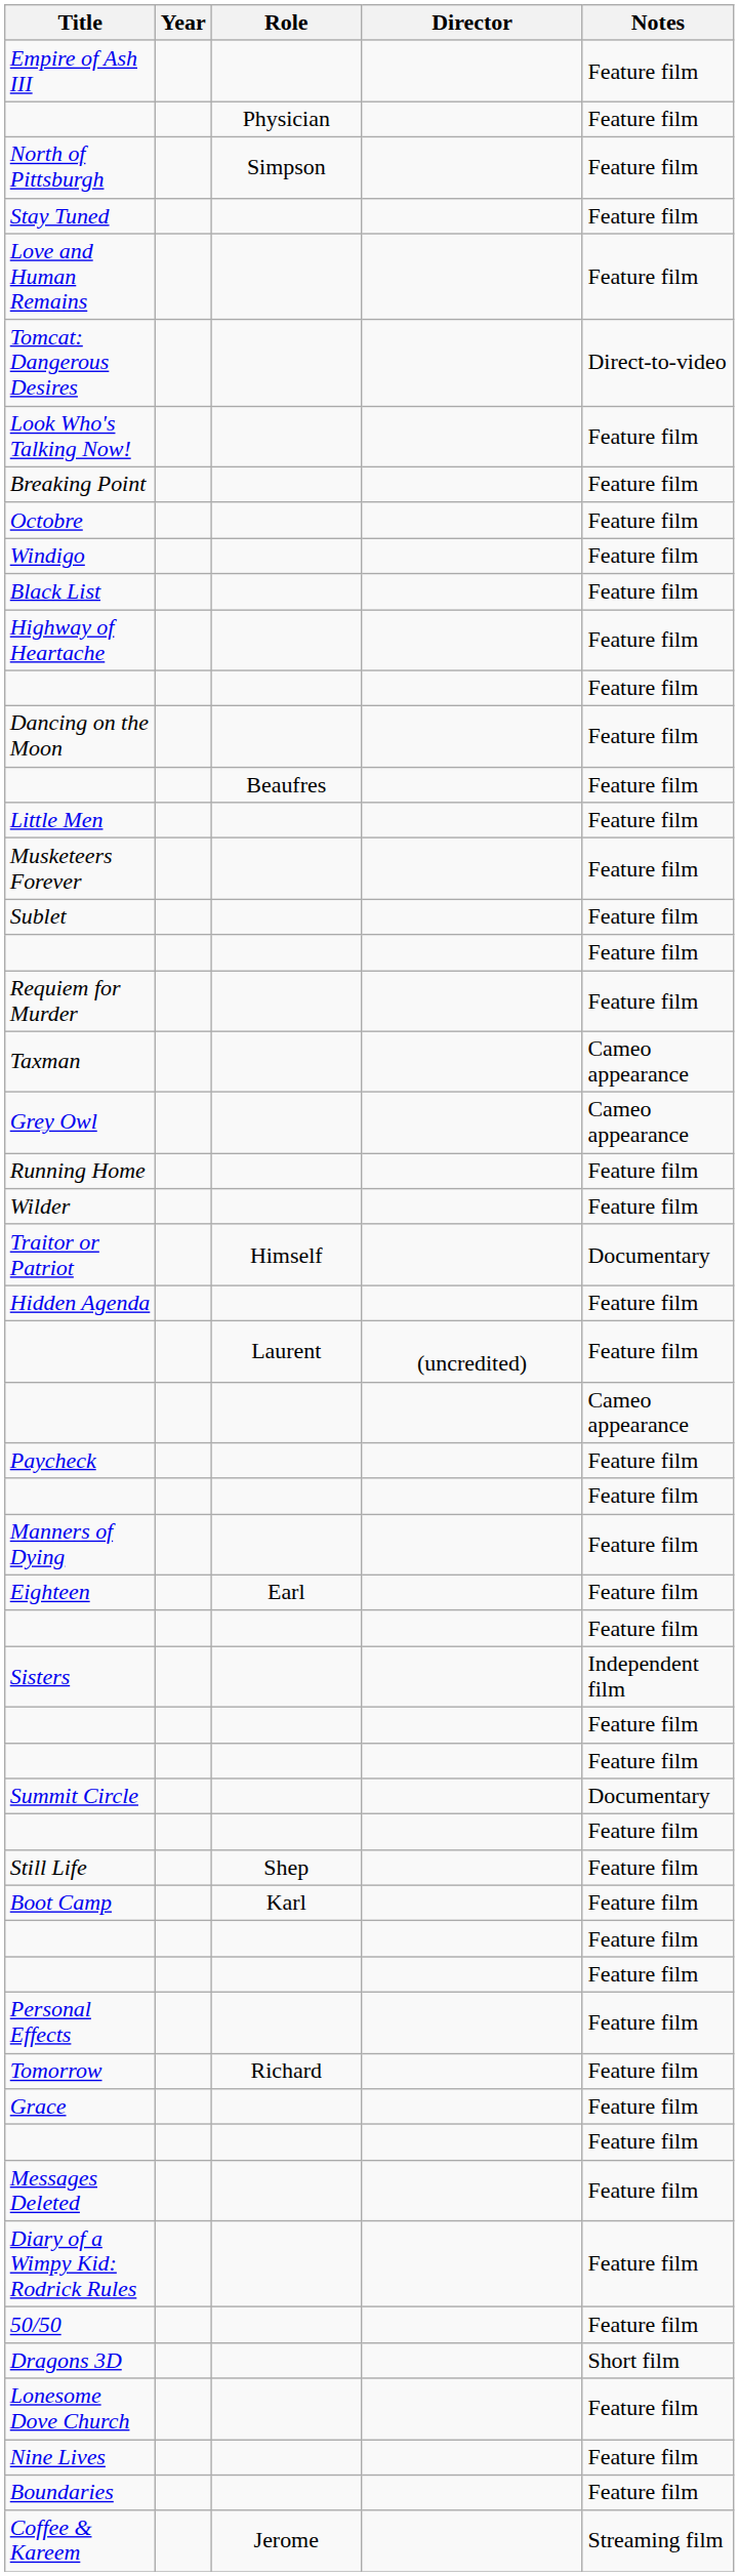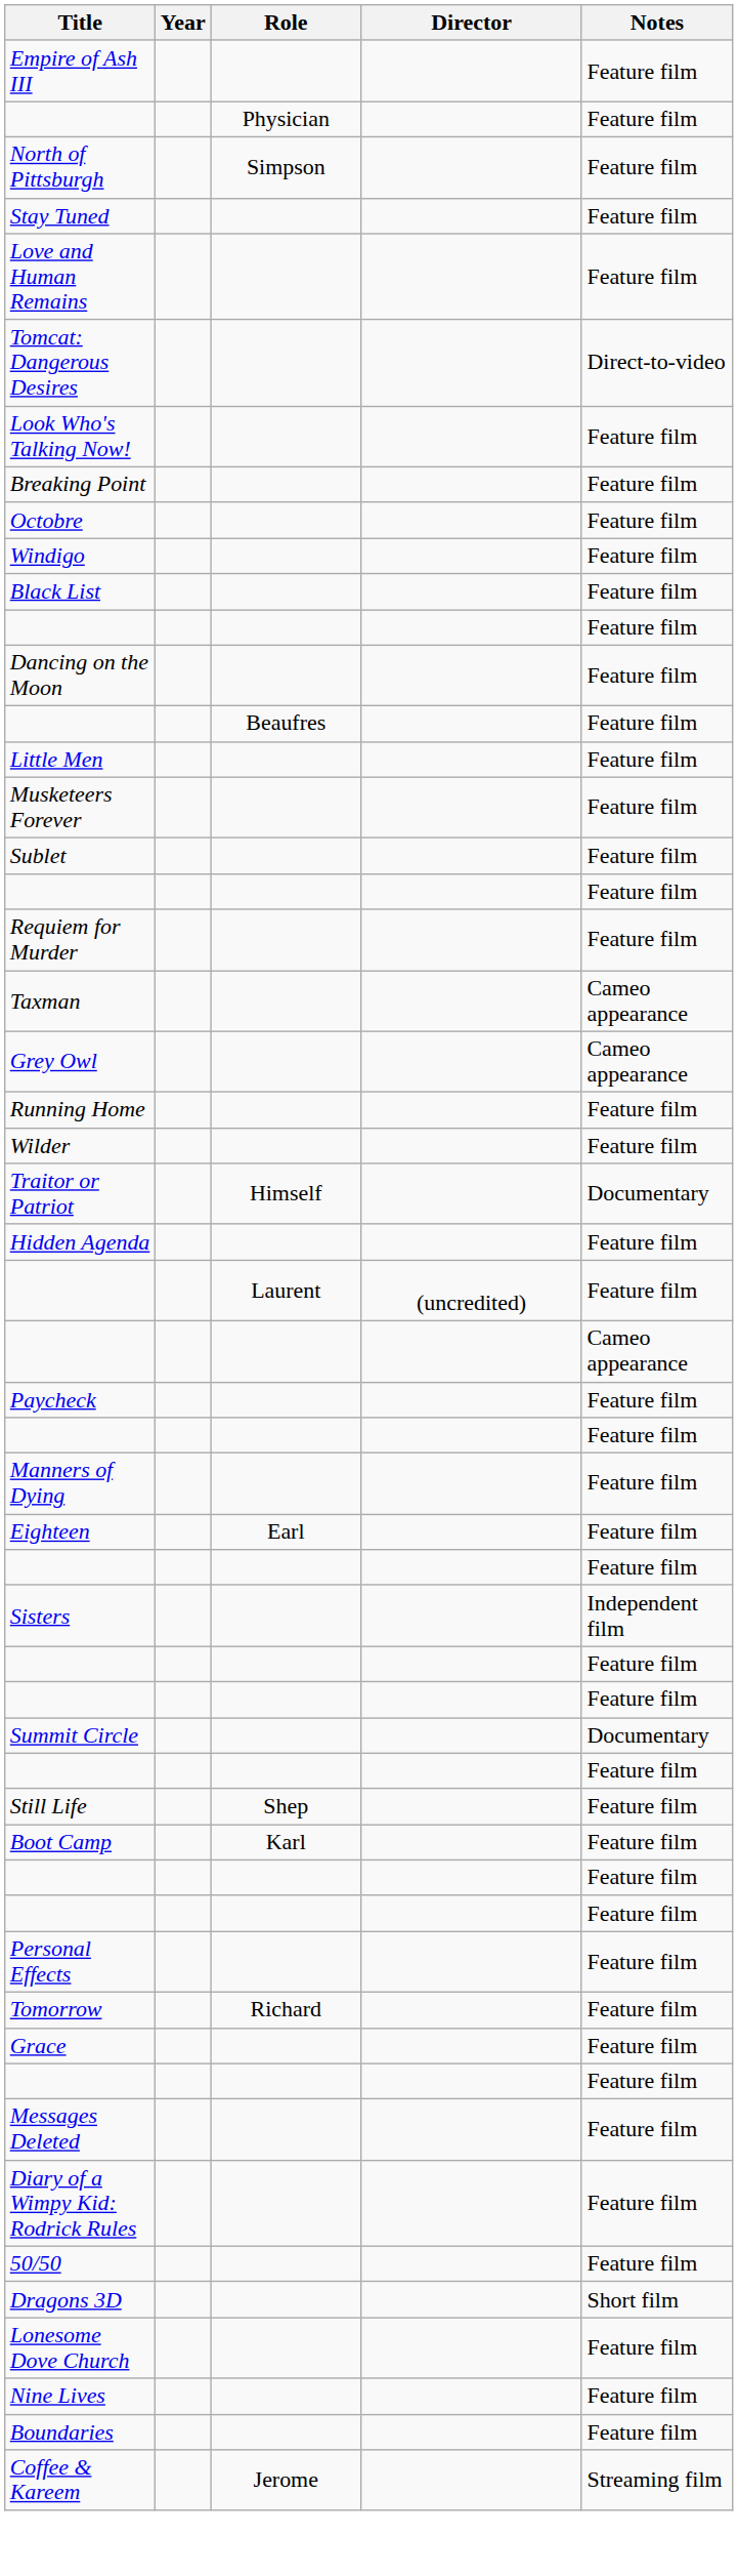- row: Highway of Heartache | Feature film
